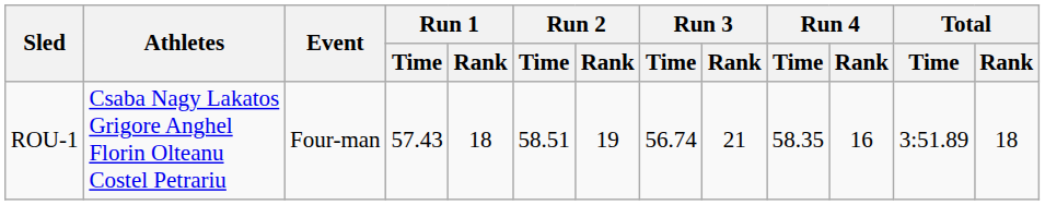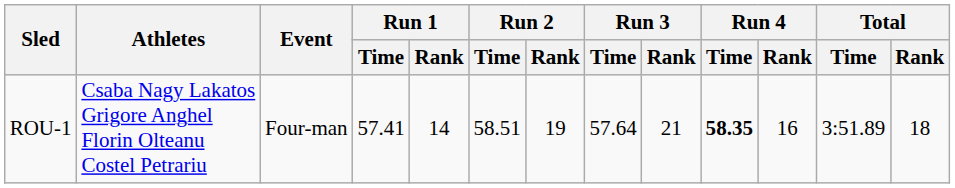ROU-1 | Run 1 / Time: 57.43 -> 57.41
ROU-1 | Run 1 / Rank: 18 -> 14
ROU-1 | Run 3 / Time: 56.74 -> 57.64
ROU-1 | Run 4 / Time: normal -> bold
